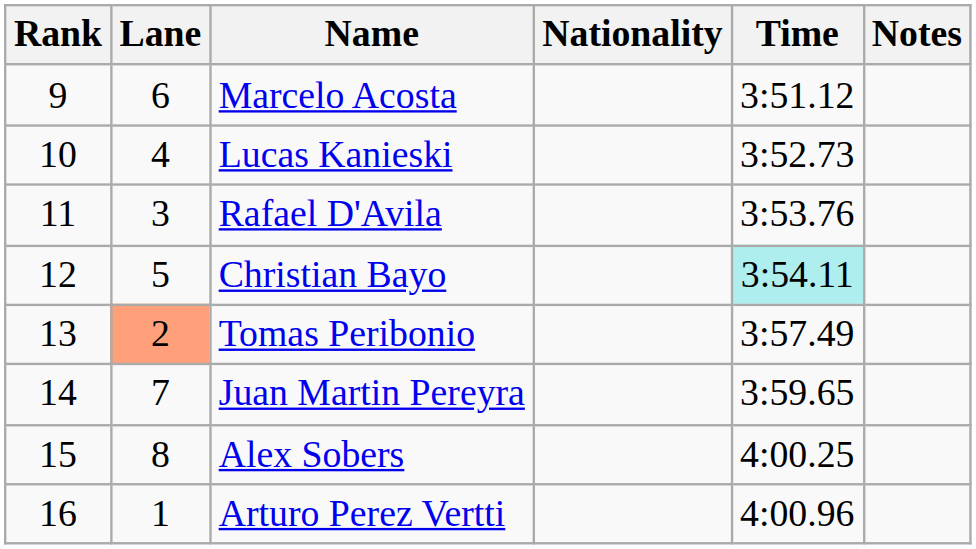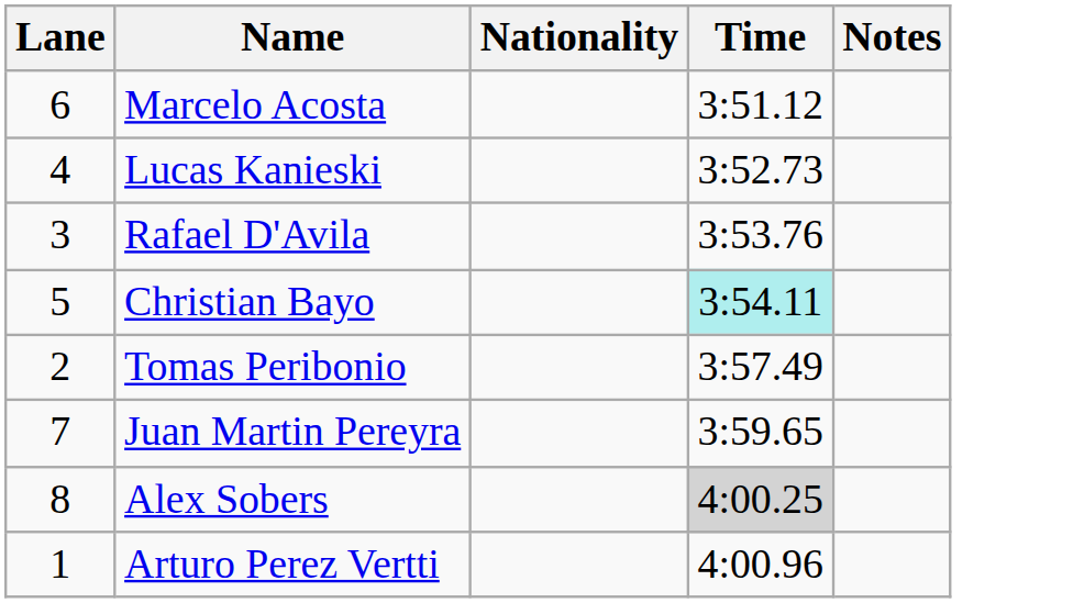- column: Rank | 9 | 10 | 11 | 12 | 13 | 14 | 15 | 16
Tomas Peribonio | Lane: lightsalmon background -> no background
Alex Sobers | Time: no background -> lightgrey background
